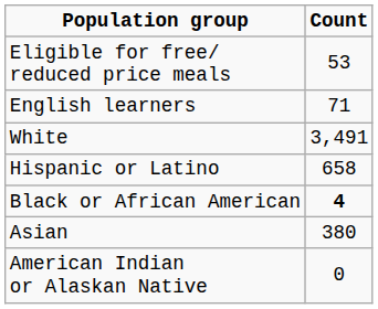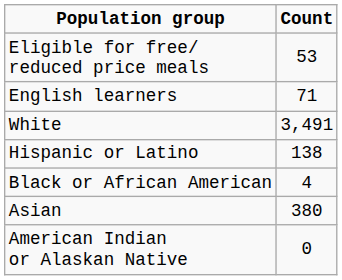Hispanic or Latino | Count: 658 -> 138
Black or African American | Count: bold -> normal
